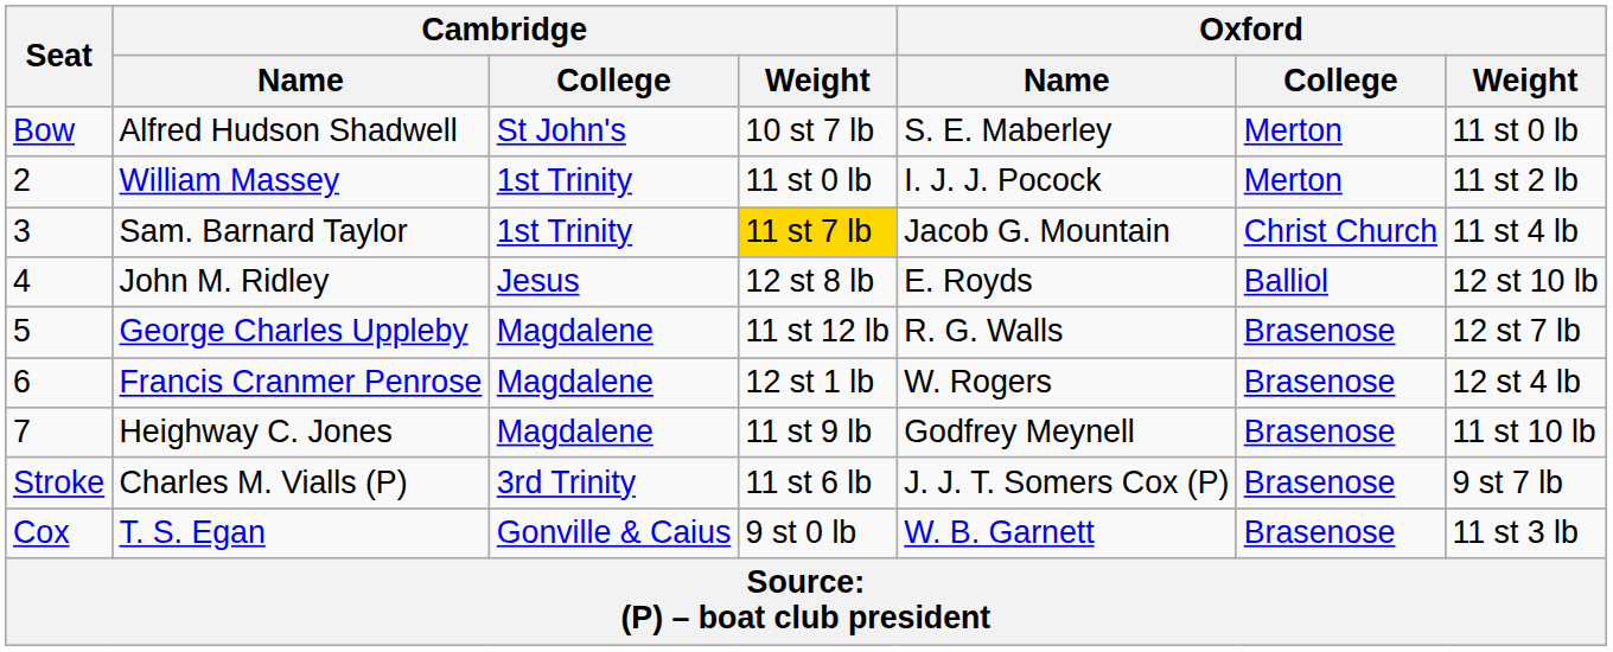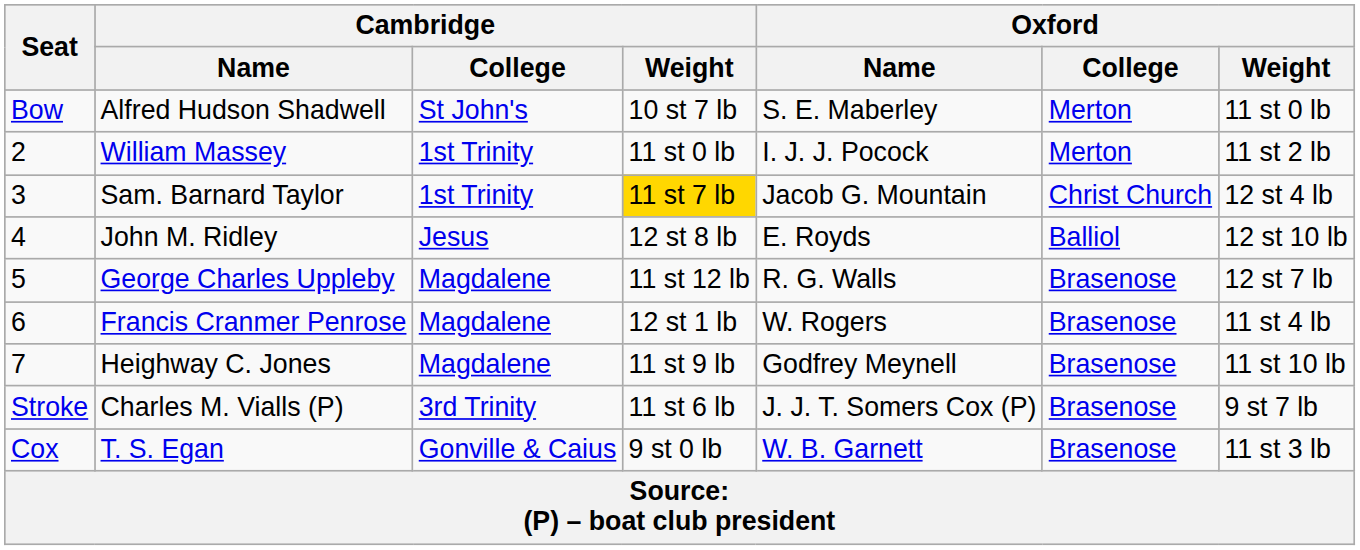Sam. Barnard Taylor | Oxford / Weight: 11 st 4 lb -> 12 st 4 lb
Francis Cranmer Penrose | Oxford / Weight: 12 st 4 lb -> 11 st 4 lb
